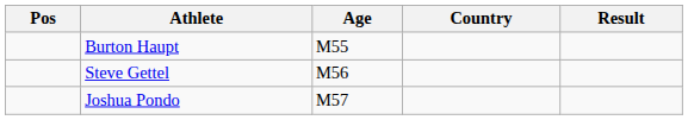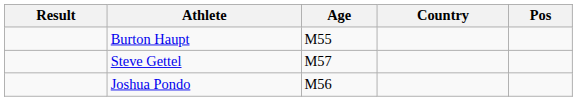columns swapped: Pos <-> Result
Steve Gettel | Age: M56 -> M57
Joshua Pondo | Age: M57 -> M56
